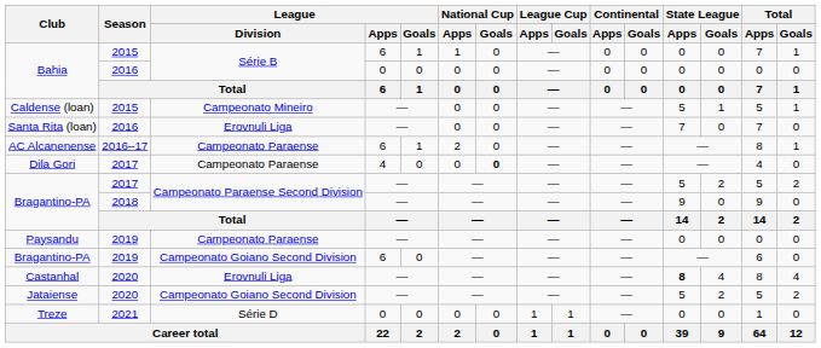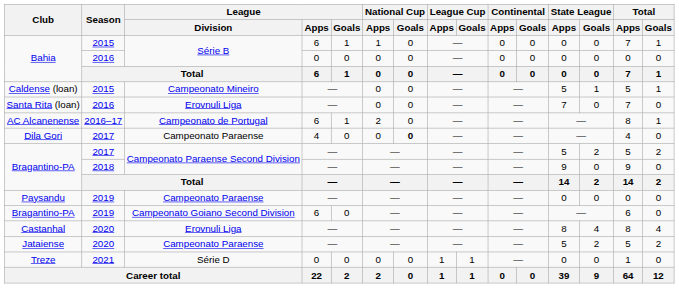AC Alcanenense | League / Division: Campeonato Paraense -> Campeonato de Portugal
Castanhal | State League / Apps: bold -> normal
Jataiense | League / Division: Campeonato Goiano Second Division -> Campeonato Paraense
